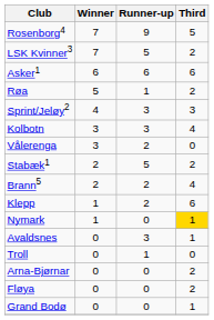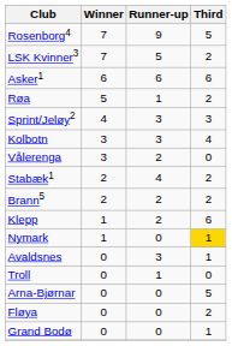Stabæk1 | Runner-up: 5 -> 4
Brann5 | Third: 4 -> 2
Arna-Bjørnar | Third: 2 -> 5
